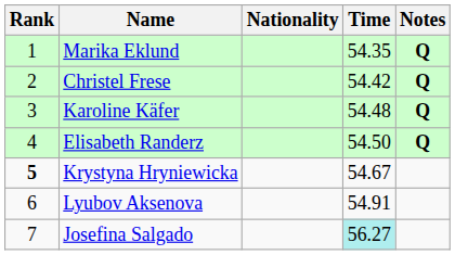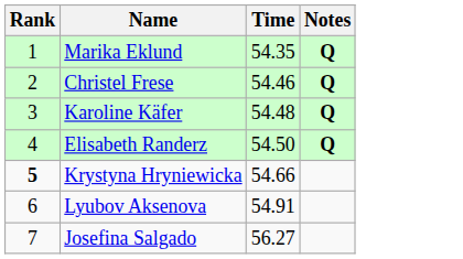- column: Nationality
Christel Frese | Time: 54.42 -> 54.46
Krystyna Hryniewicka | Time: 54.67 -> 54.66
Josefina Salgado | Time: paleturquoise background -> no background
